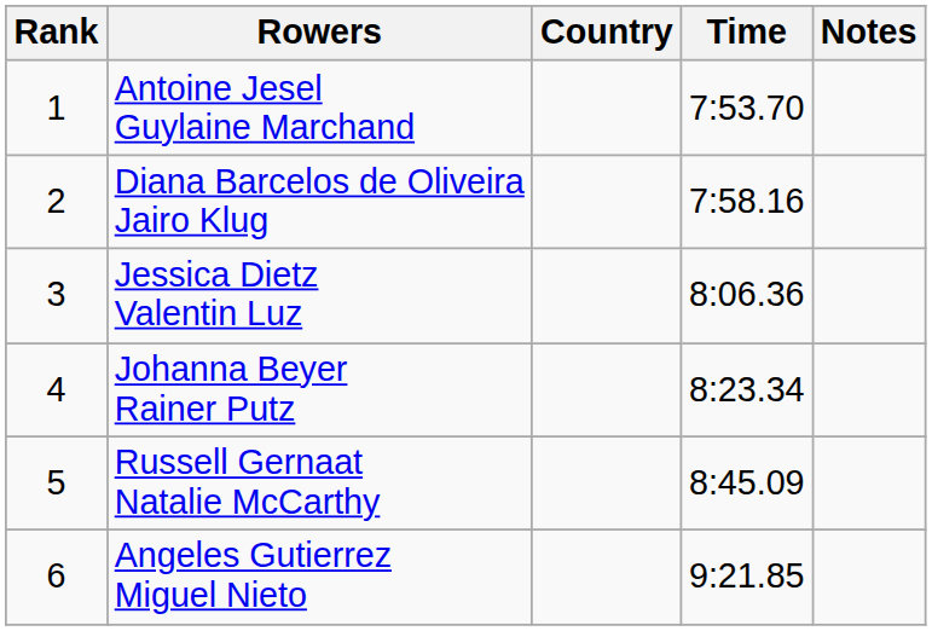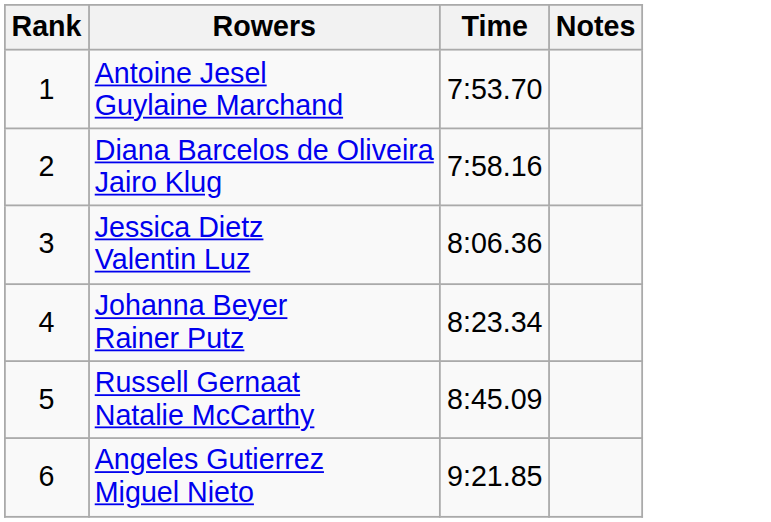- column: Country
